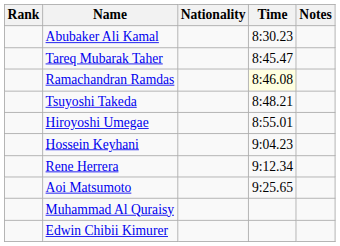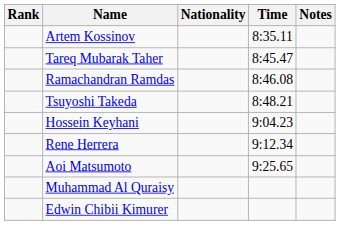- row: Abubaker Ali Kamal | 8:30.23
+ row: Artem Kossinov | 8:35.11
Ramachandran Ramdas | Time: lightyellow background -> no background
- row: Hiroyoshi Umegae | 8:55.01
